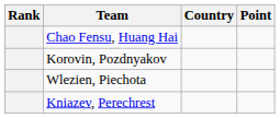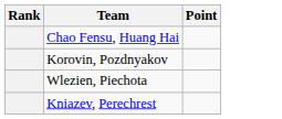- column: Country
